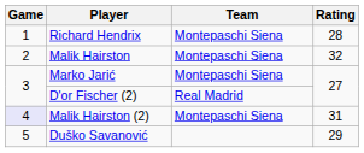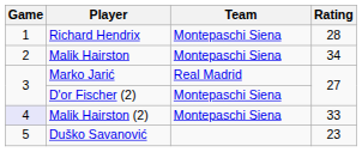Malik Hairston | Rating: 32 -> 34
Marko Jarić | Team: Montepaschi Siena -> Real Madrid
D'or Fischer (2) | Team: Real Madrid -> Montepaschi Siena
Malik Hairston (2) | Rating: 31 -> 33
Duško Savanović | Rating: 29 -> 23
